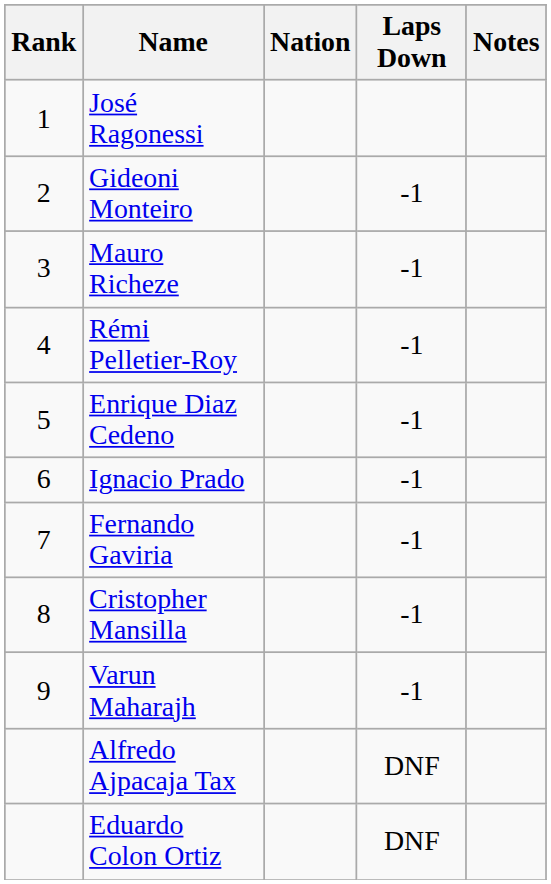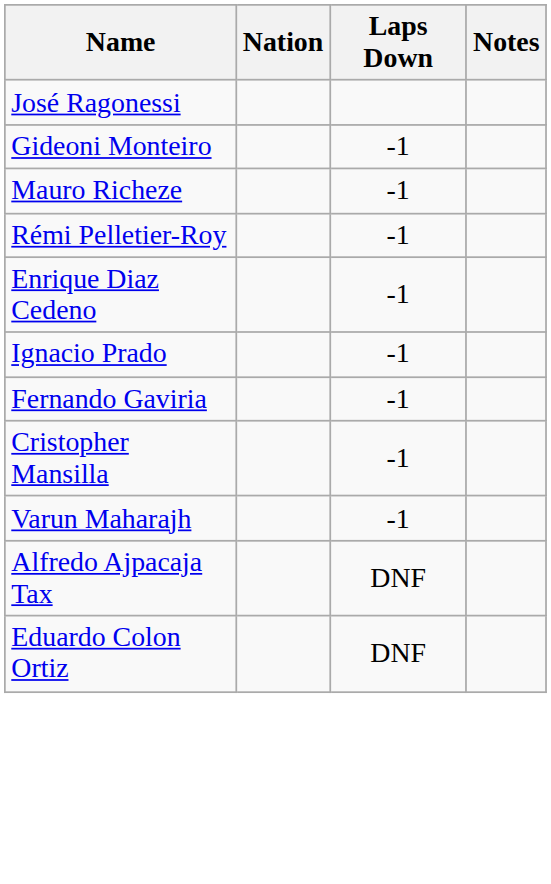- column: Rank | 1 | 2 | 3 | 4 | 5 | 6 | 7 | 8 | 9
